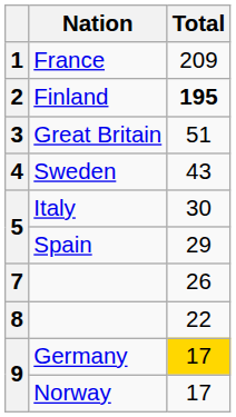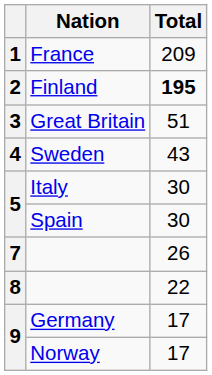Spain | Total: 29 -> 30
Germany | Total: gold background -> no background
